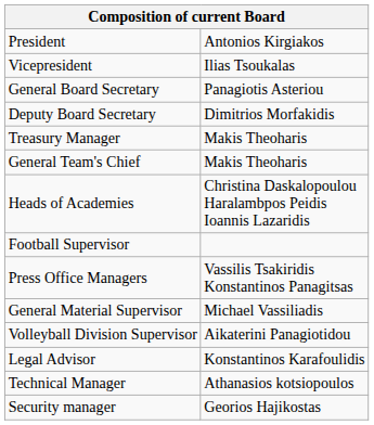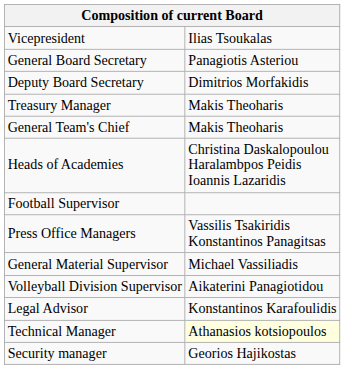- row: President | Antonios Kirgiakos
Technical Manager | column 2: no background -> lightyellow background
